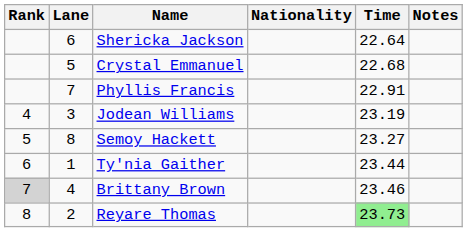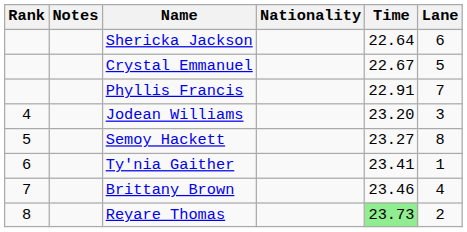columns swapped: Lane <-> Notes
Crystal Emmanuel | Time: 22.68 -> 22.67
Jodean Williams | Time: 23.19 -> 23.20
Ty'nia Gaither | Time: 23.44 -> 23.41
Brittany Brown | Rank: lightgrey background -> no background
